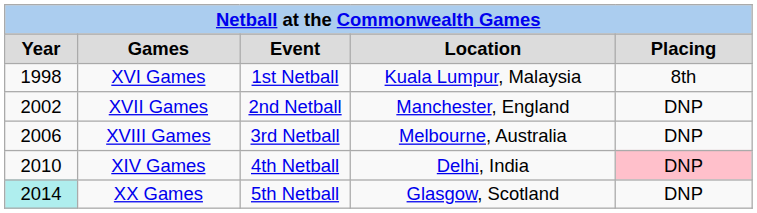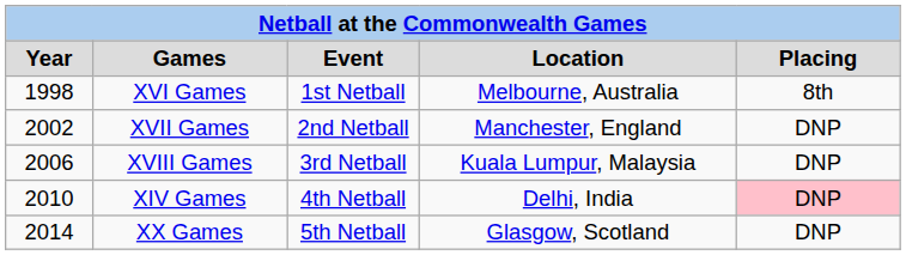XVI Games | Location: Kuala Lumpur, Malaysia -> Melbourne, Australia
XVIII Games | Location: Melbourne, Australia -> Kuala Lumpur, Malaysia
XX Games | Year: paleturquoise background -> no background
